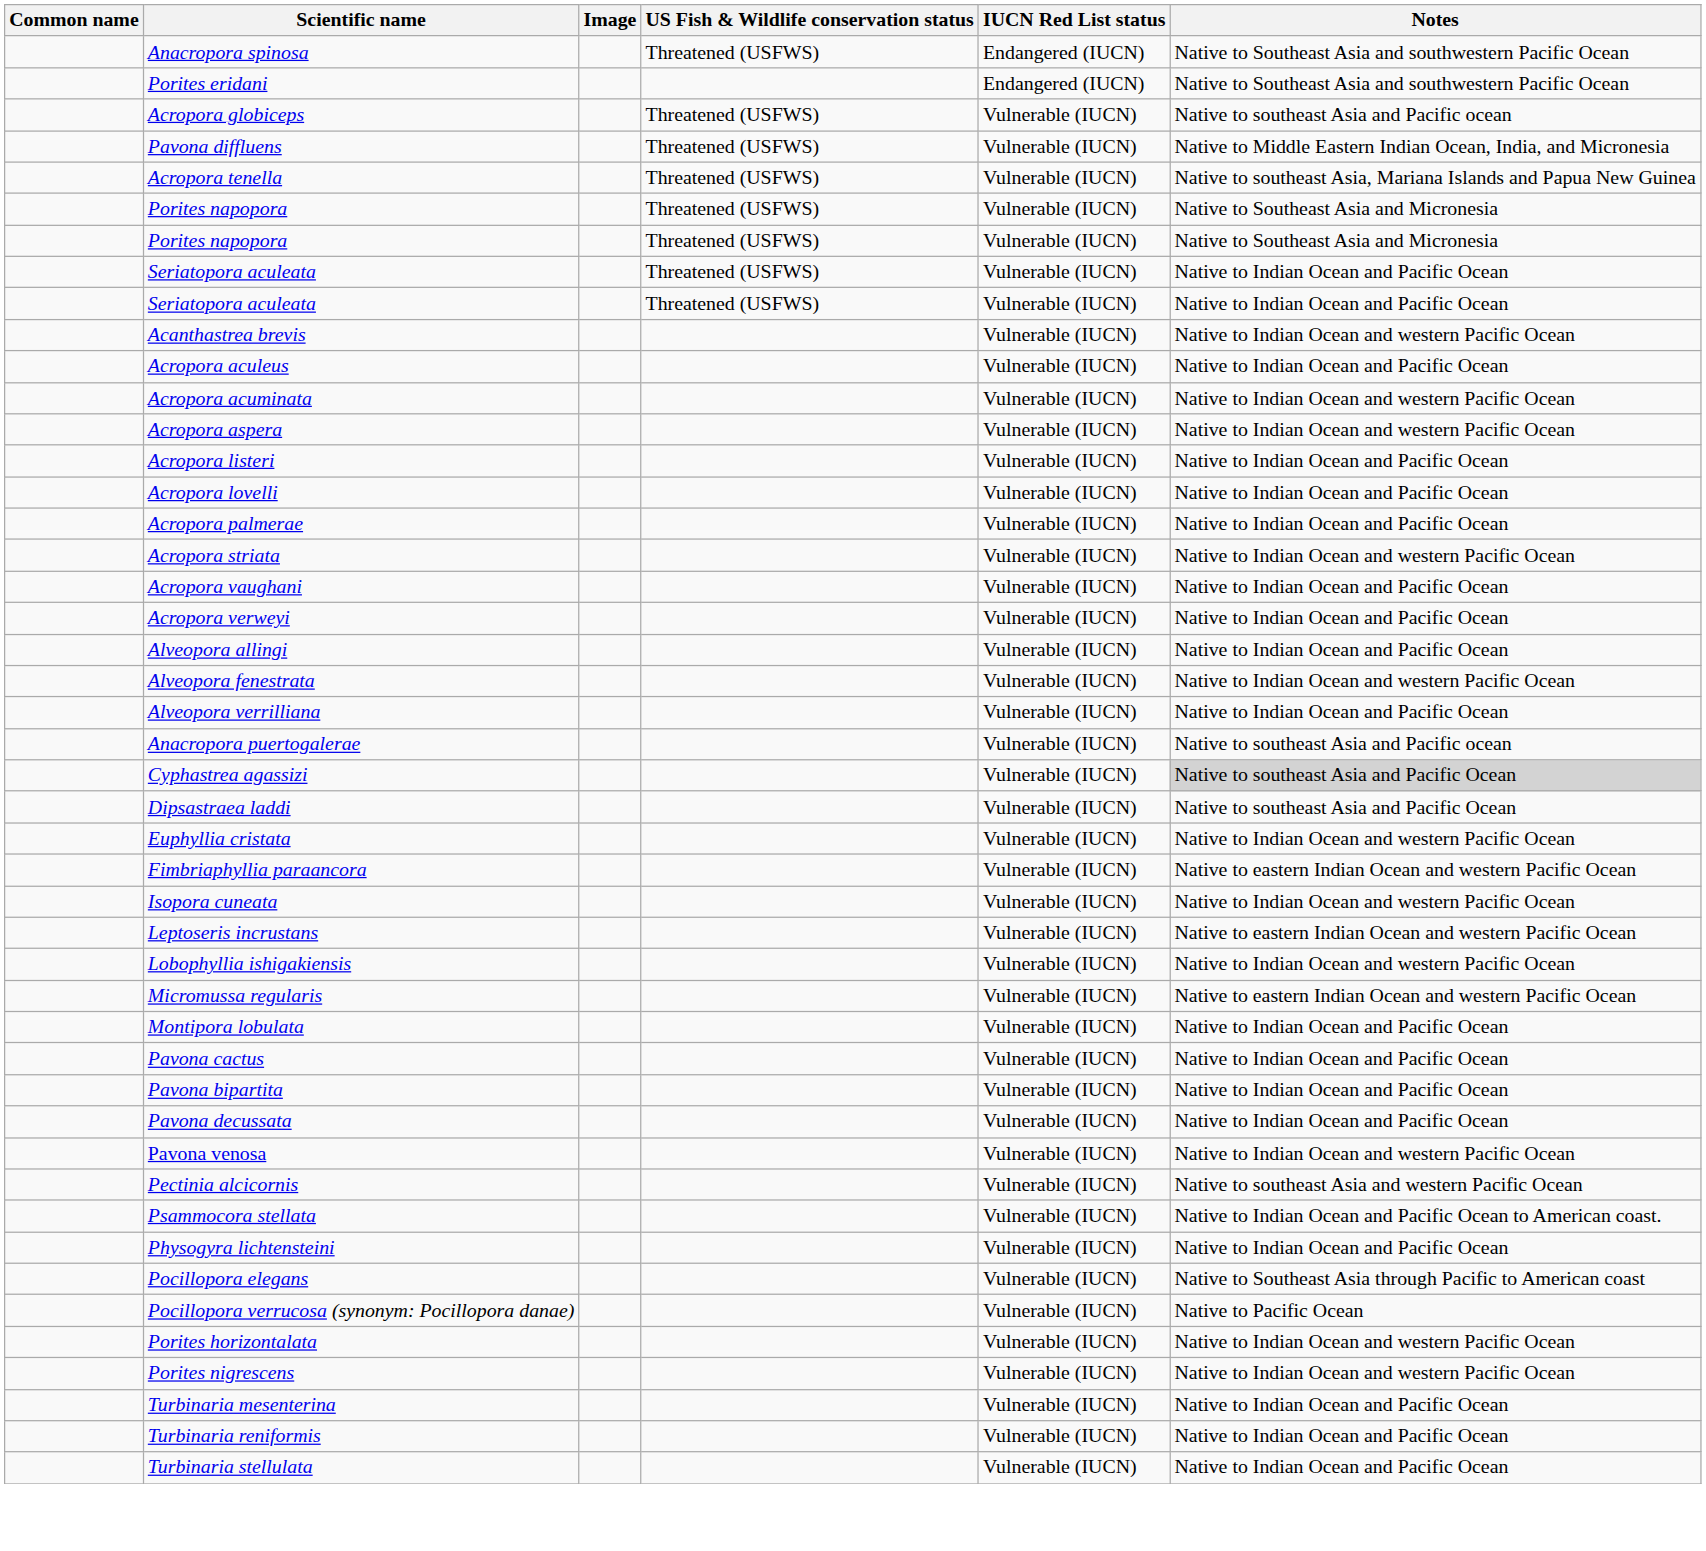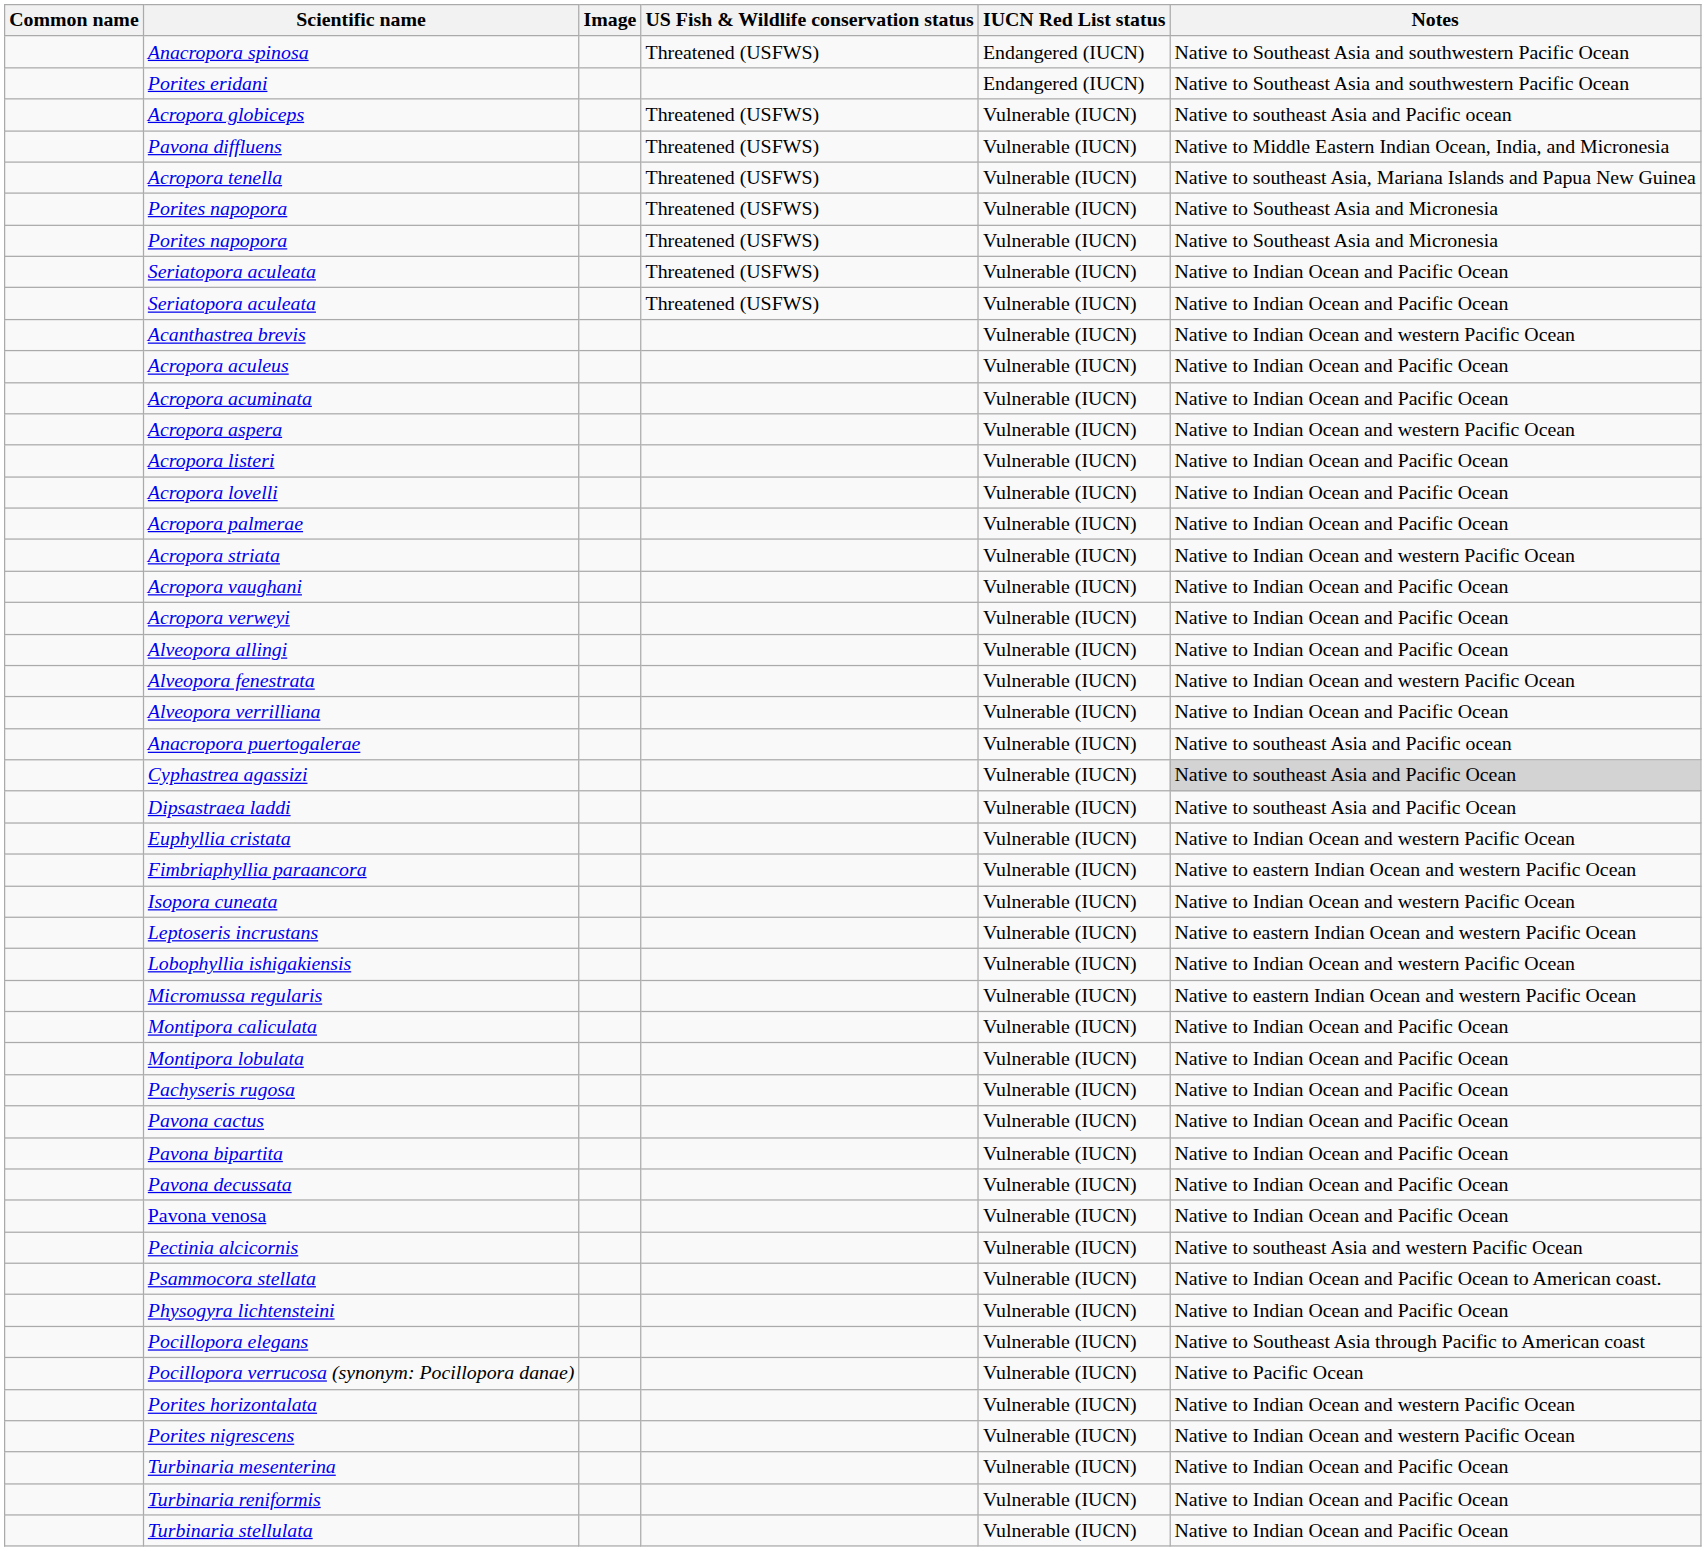Acropora acuminata | Notes: Native to Indian Ocean and western Pacific Ocean -> Native to Indian Ocean and Pacific Ocean
+ row: Montipora caliculata | Vulnerable (IUCN) | Native to Indian Ocean and Pacific Ocean
+ row: Pachyseris rugosa | Vulnerable (IUCN) | Native to Indian Ocean and Pacific Ocean
Pavona venosa | Notes: Native to Indian Ocean and western Pacific Ocean -> Native to Indian Ocean and Pacific Ocean
